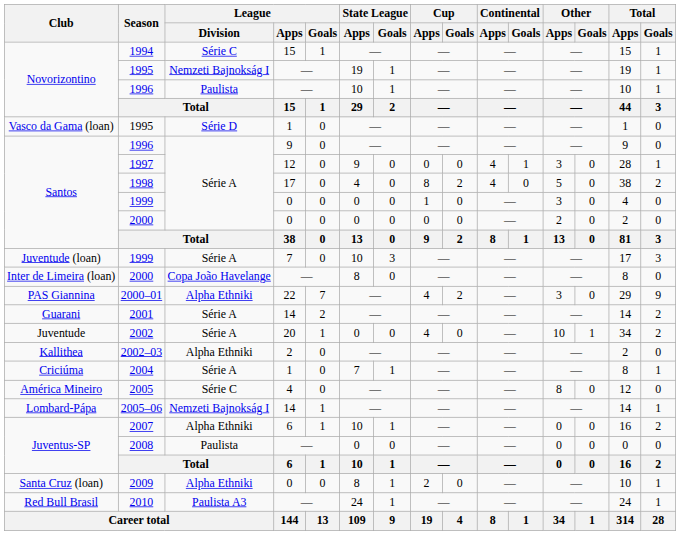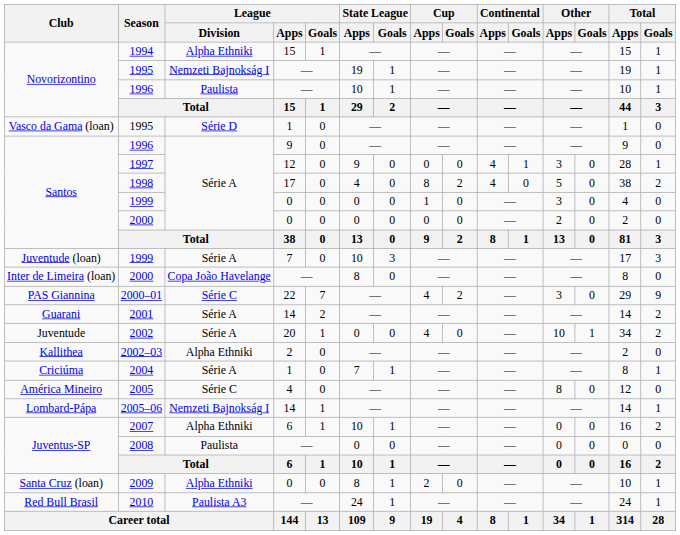1994 | League / Division: Série C -> Alpha Ethniki
2000–01 | League / Division: Alpha Ethniki -> Série C
